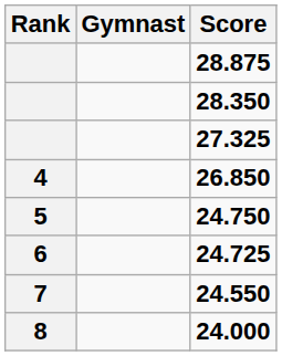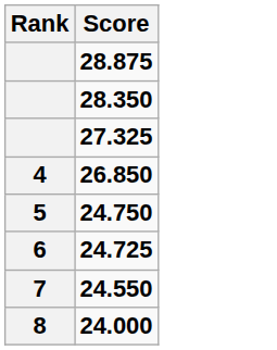- column: Gymnast
